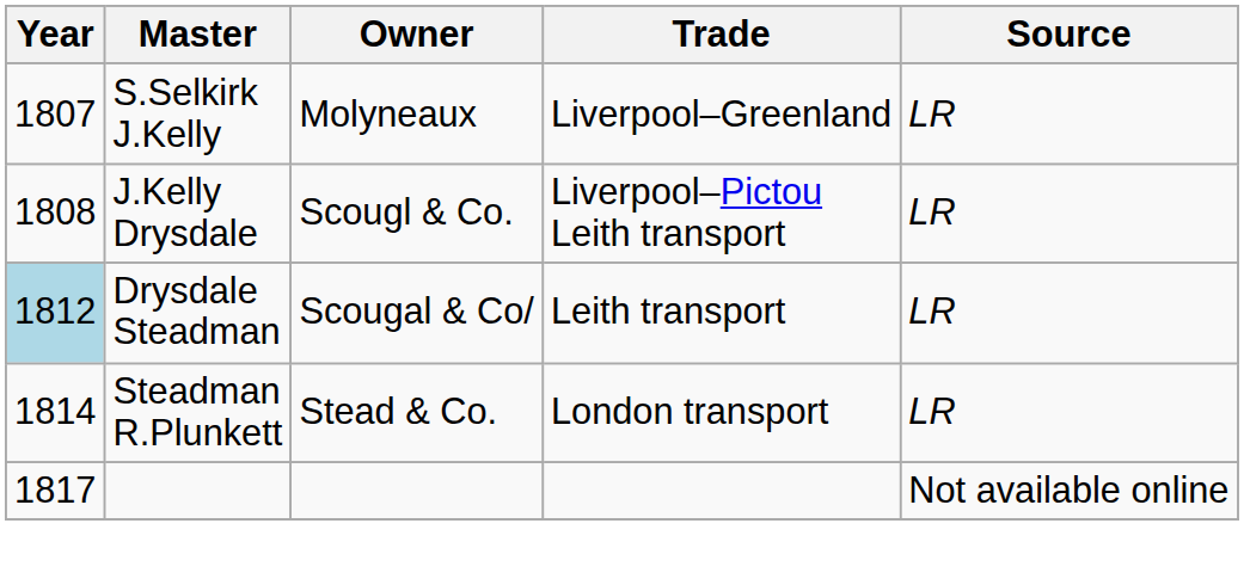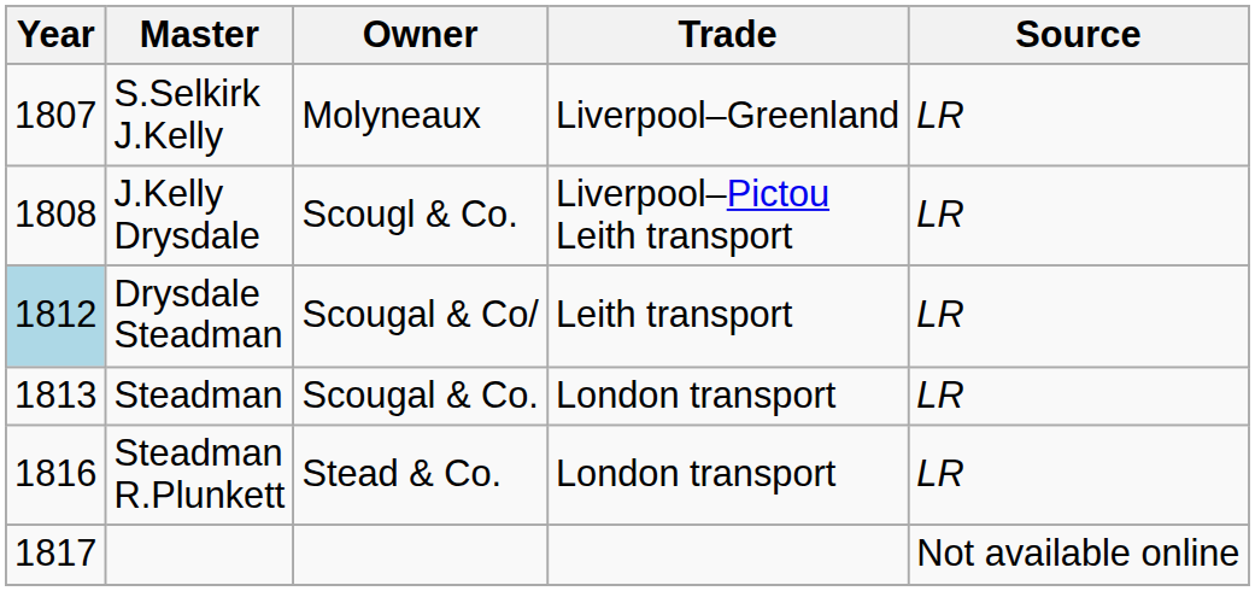+ row: 1813 | Steadman | Scougal & Co. | London transport | LR
Steadman R.Plunkett | Year: 1814 -> 1816
